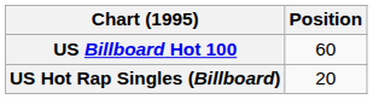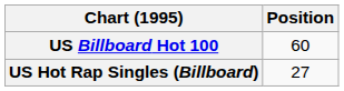US Hot Rap Singles (Billboard) | Position: 20 -> 27
